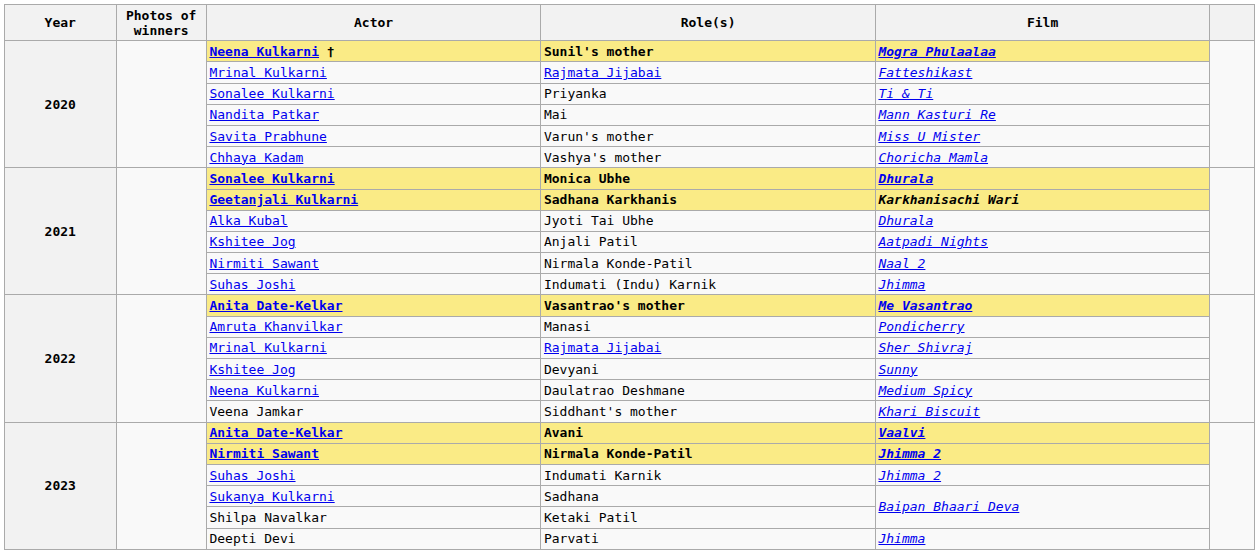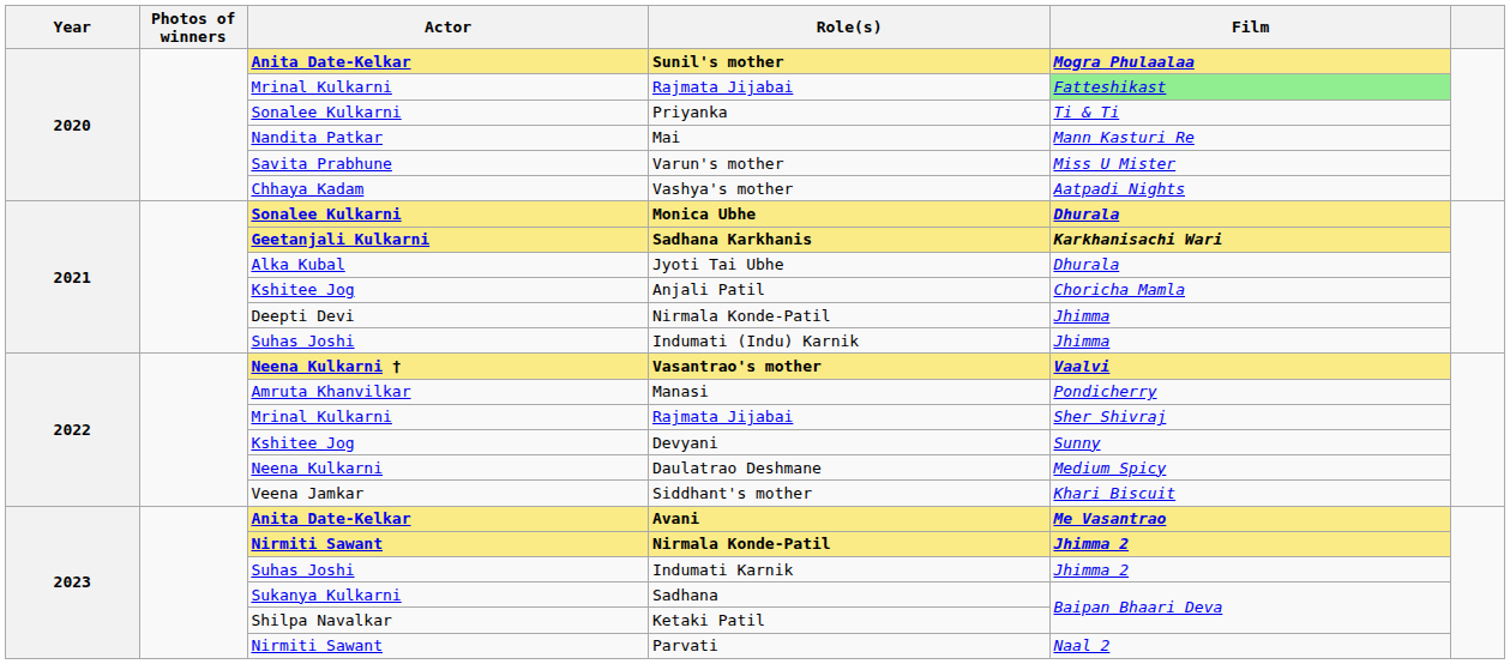Sunil's mother | Actor: Neena Kulkarni † -> Anita Date-Kelkar
2020 / Rajmata Jijabai | Film: no background -> lightgreen background
Vashya's mother | Film: Choricha Mamla -> Aatpadi Nights
Anjali Patil | Film: Aatpadi Nights -> Choricha Mamla
2021 / Nirmala Konde-Patil | Actor: Nirmiti Sawant -> Deepti Devi
2021 / Nirmala Konde-Patil | Film: Naal 2 -> Jhimma
Vasantrao's mother | Actor: Anita Date-Kelkar -> Neena Kulkarni †
Vasantrao's mother | Film: Me Vasantrao -> Vaalvi
Avani | Film: Vaalvi -> Me Vasantrao
Parvati | Actor: Deepti Devi -> Nirmiti Sawant
Parvati | Film: Jhimma -> Naal 2
